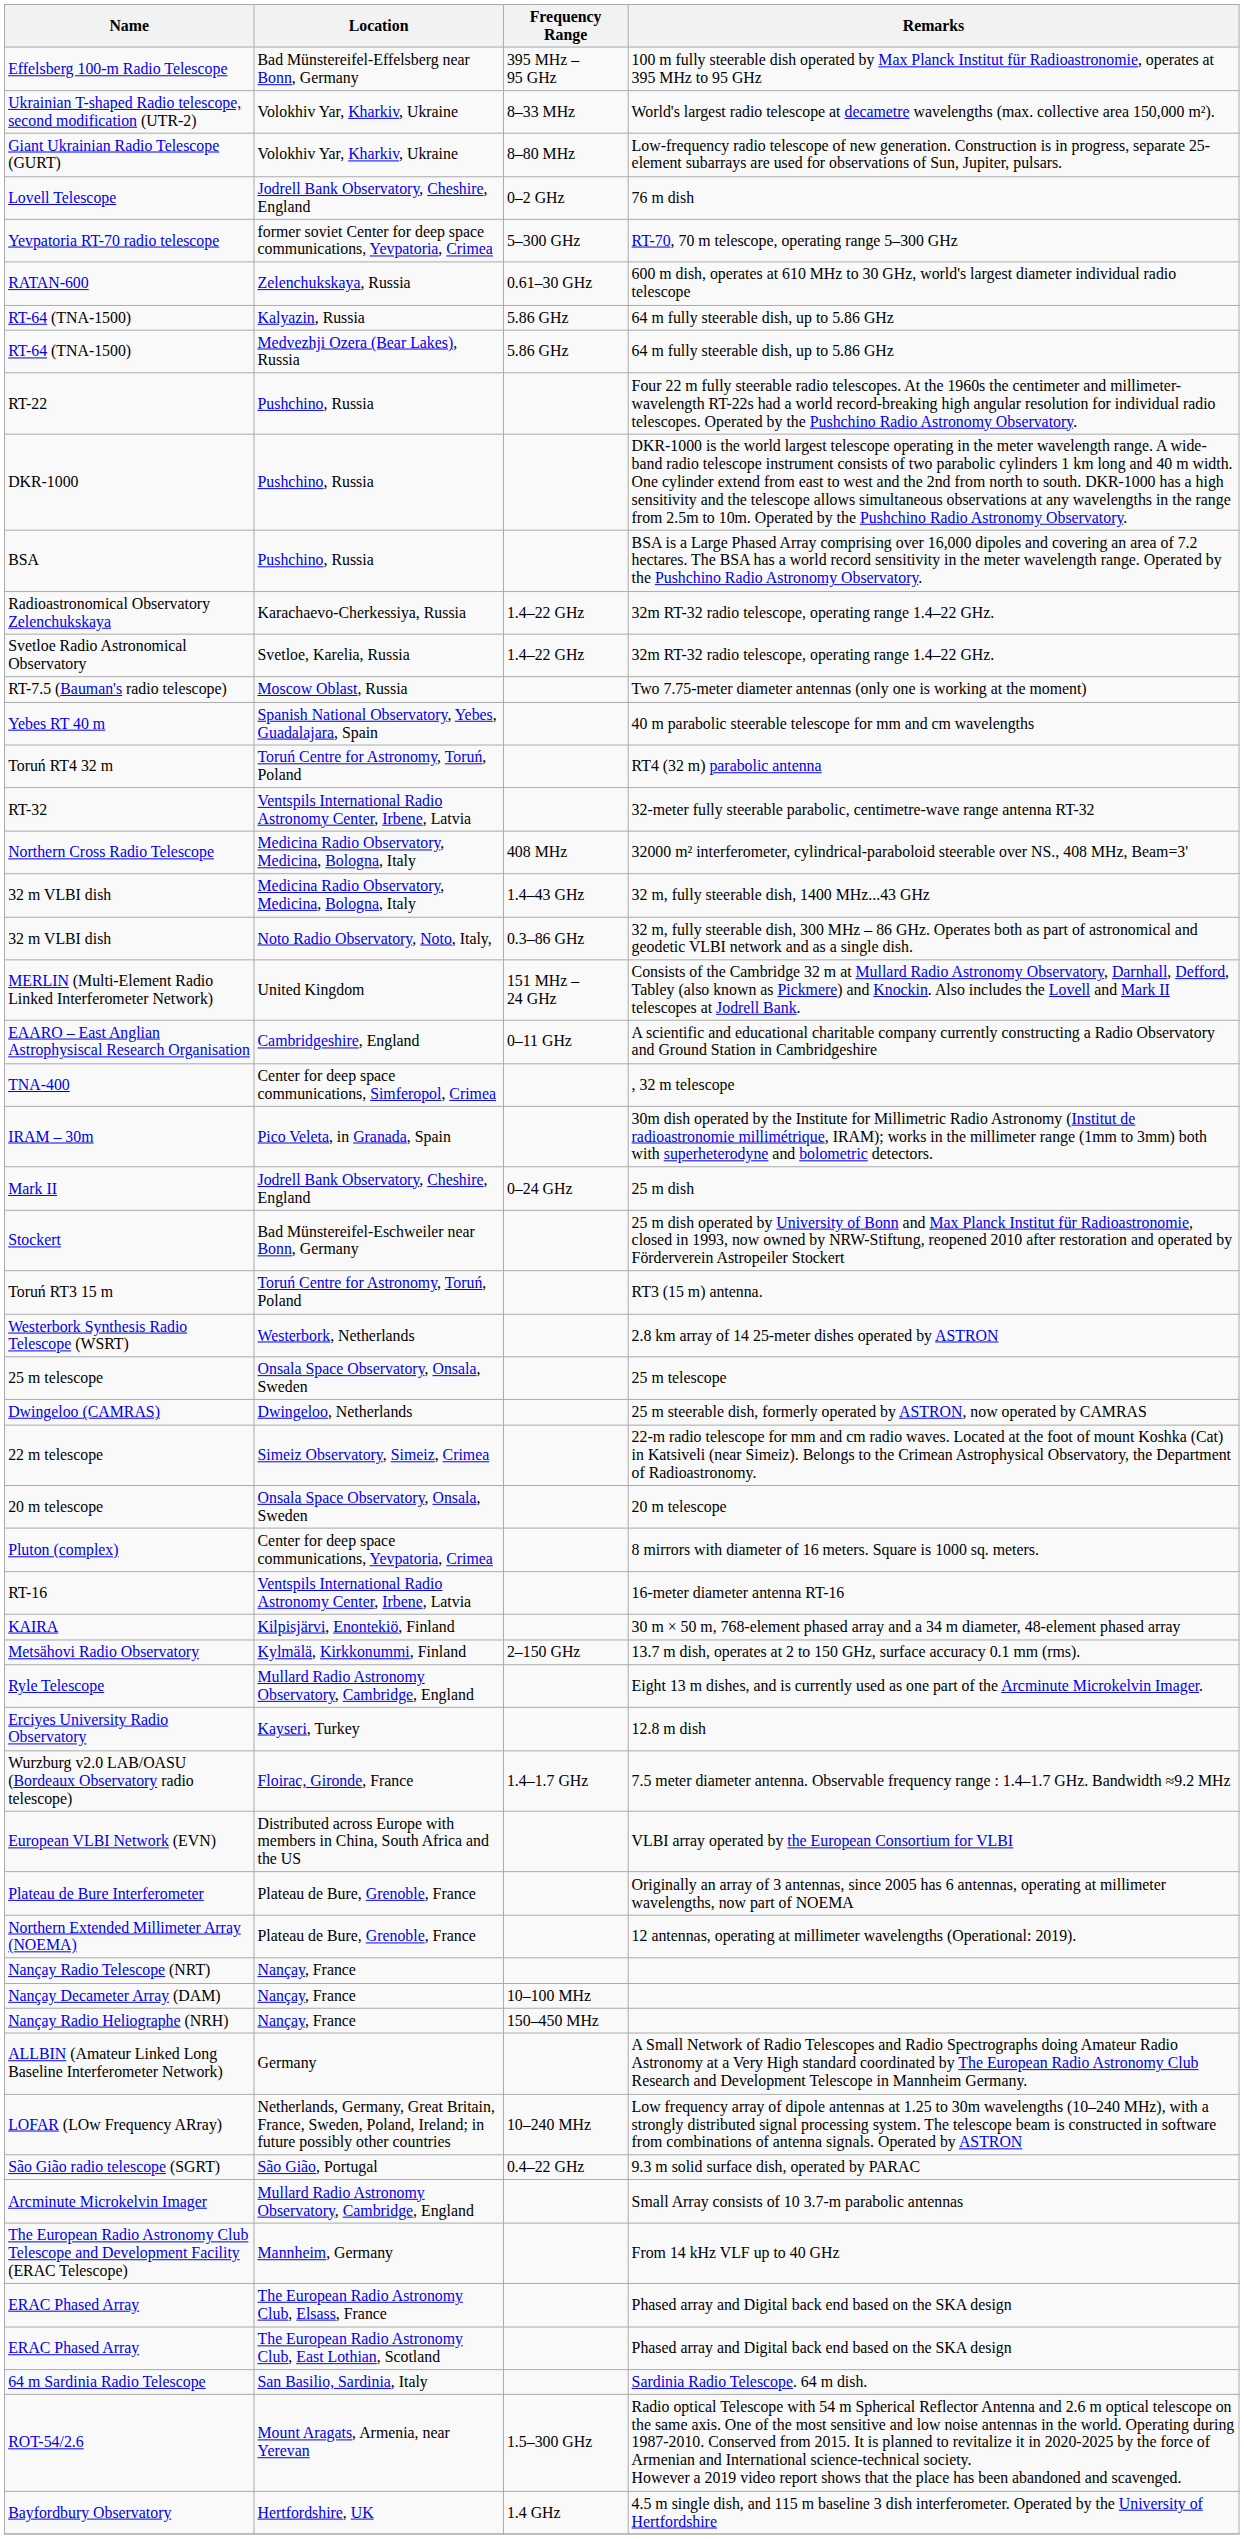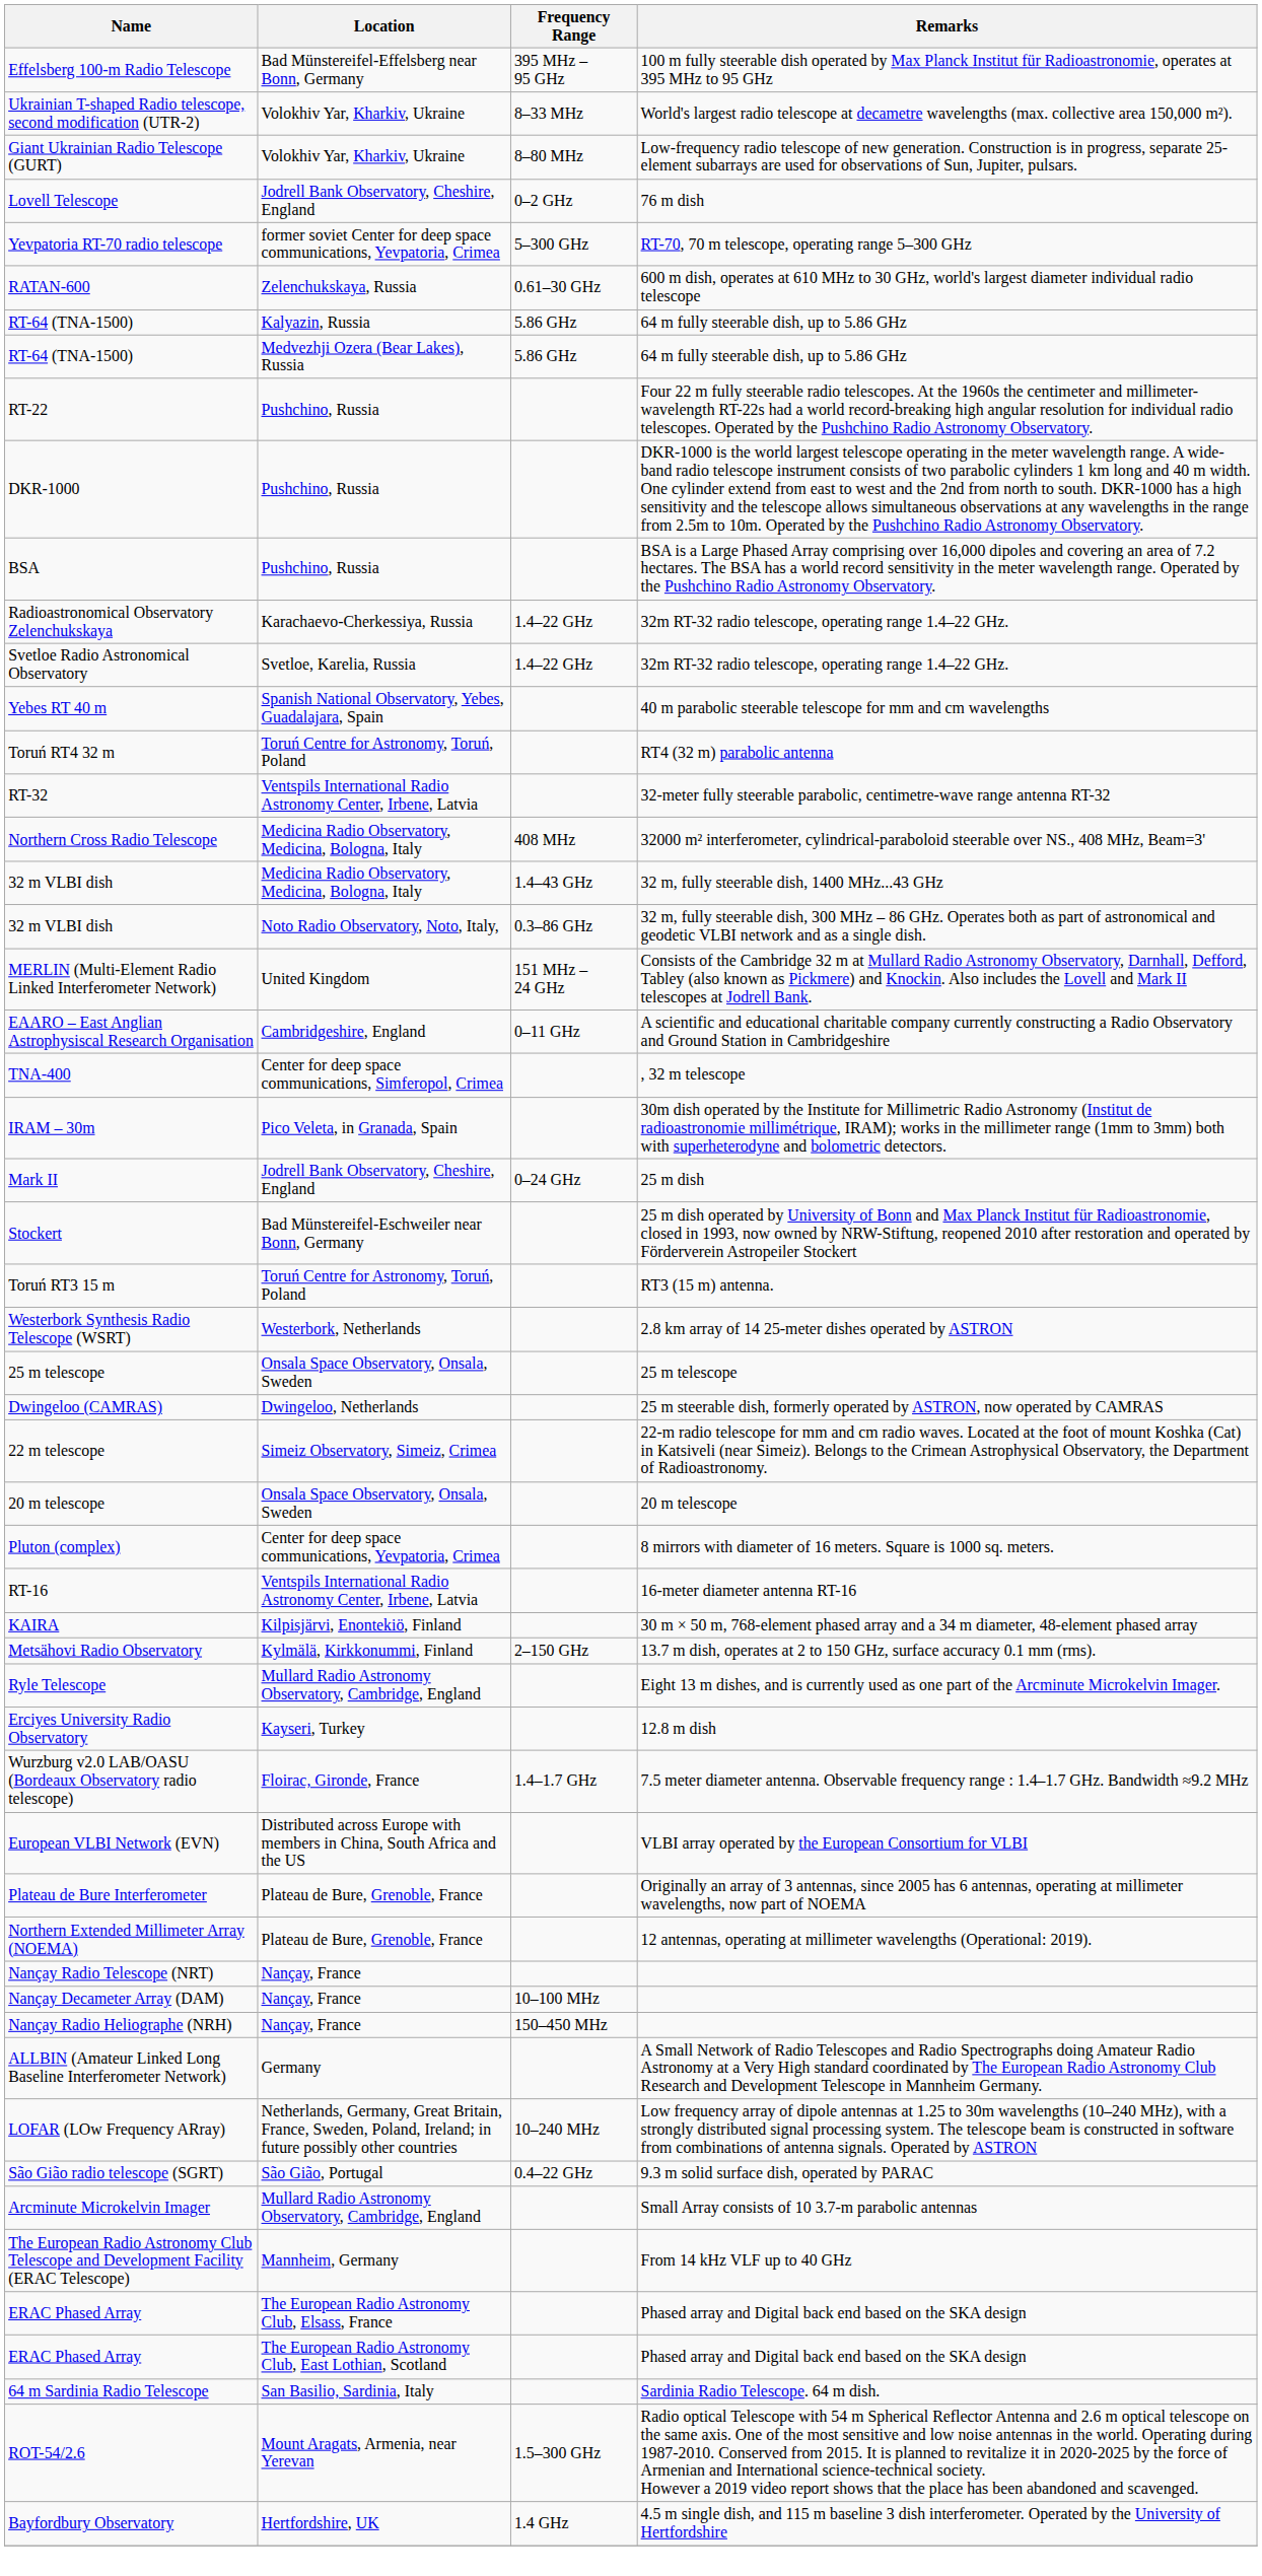- row: RT-7.5 (Bauman's radio telescope) | Moscow Oblast, Russia | Two 7.75-meter diameter antennas (only one is working at the moment)
